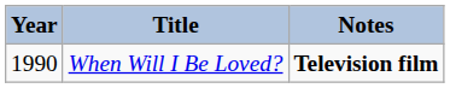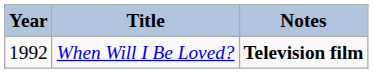When Will I Be Loved? | Year: 1990 -> 1992
